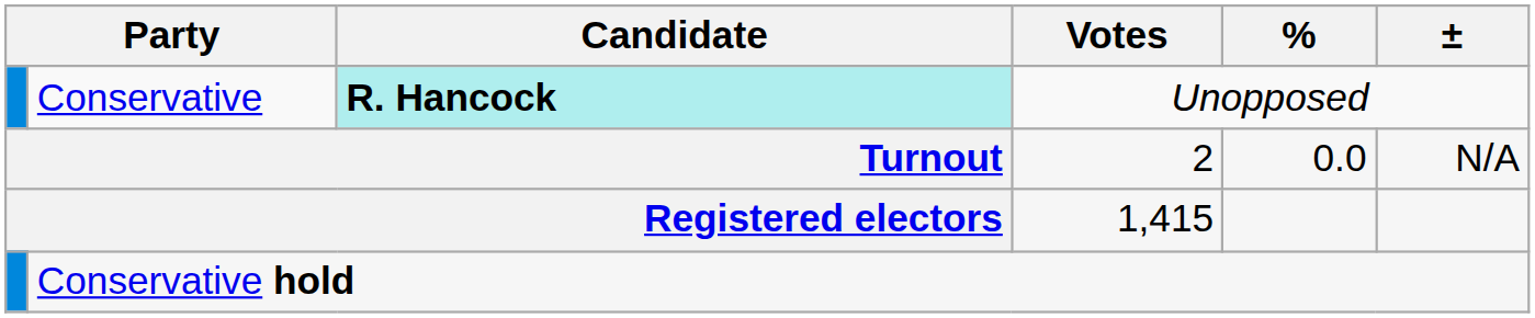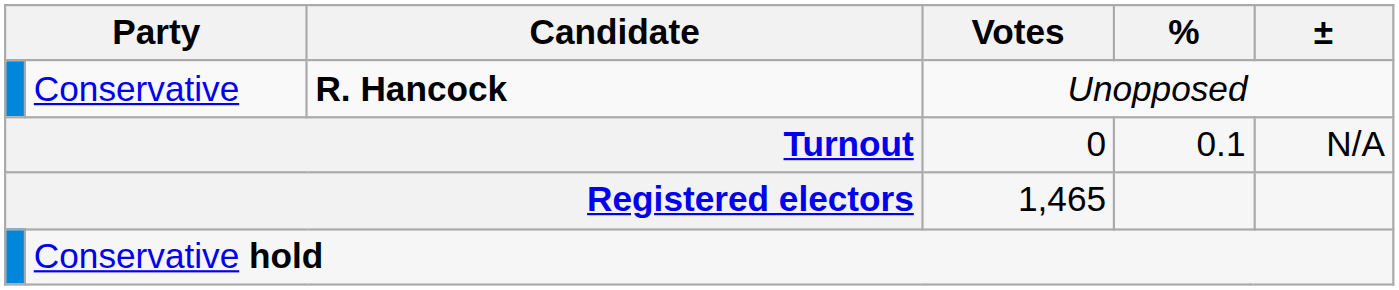Conservative | Candidate: paleturquoise background -> no background
Turnout | Votes: 2 -> 0
Turnout | %: 0.0 -> 0.1
Registered electors | Votes: 1,415 -> 1,465
